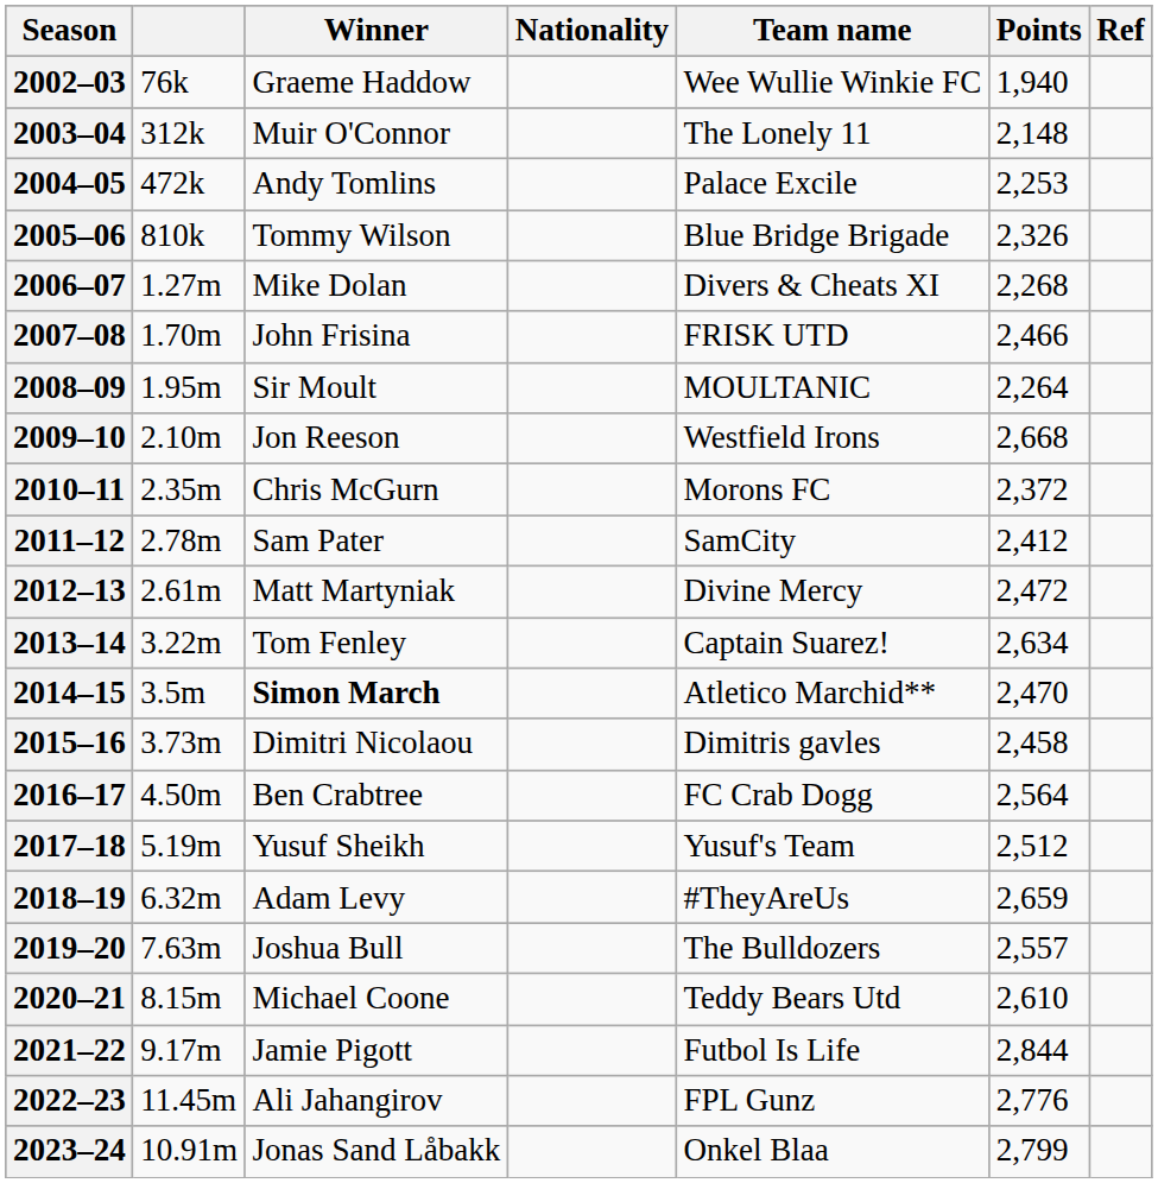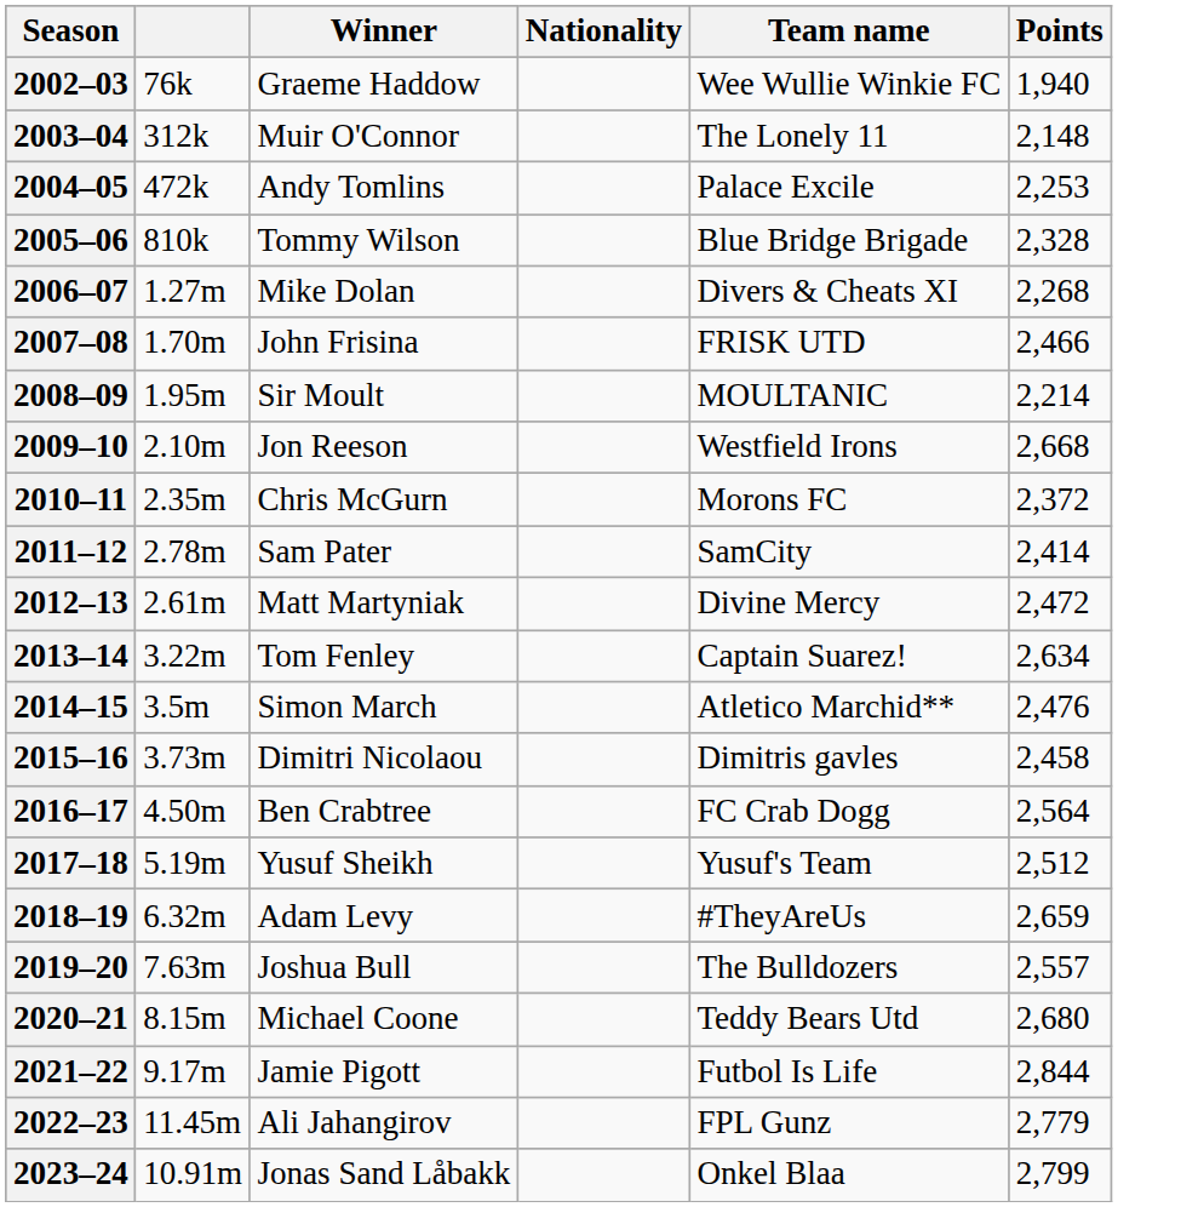- column: Ref
2005–06 | Points: 2,326 -> 2,328
2008–09 | Points: 2,264 -> 2,214
2011–12 | Points: 2,412 -> 2,414
2014–15 | Winner: bold -> normal
2014–15 | Points: 2,470 -> 2,476
2020–21 | Points: 2,610 -> 2,680
2022–23 | Points: 2,776 -> 2,779
